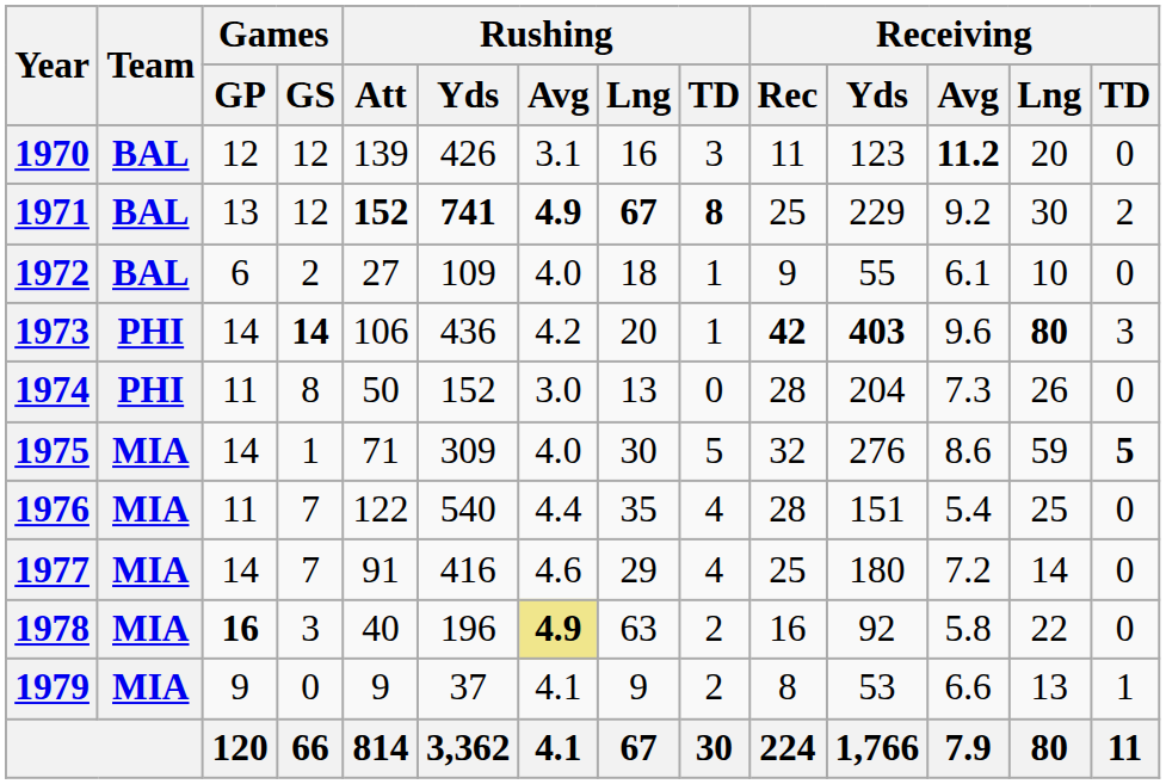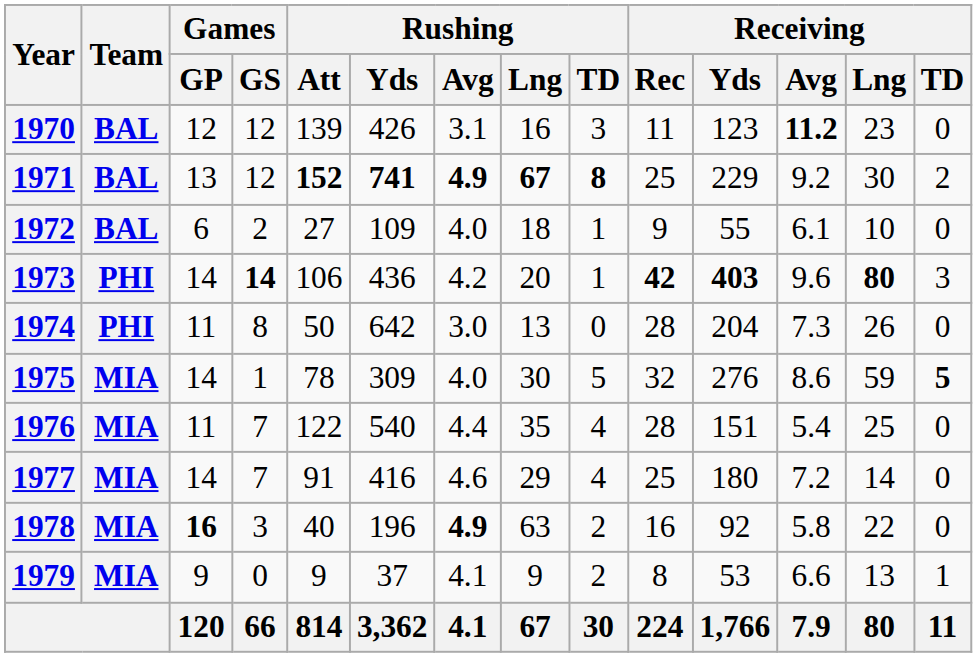1970 | Receiving / Lng: 20 -> 23
1974 | Rushing / Yds: 152 -> 642
1975 | Rushing / Att: 71 -> 78
1978 | Rushing / Avg: khaki background -> no background
